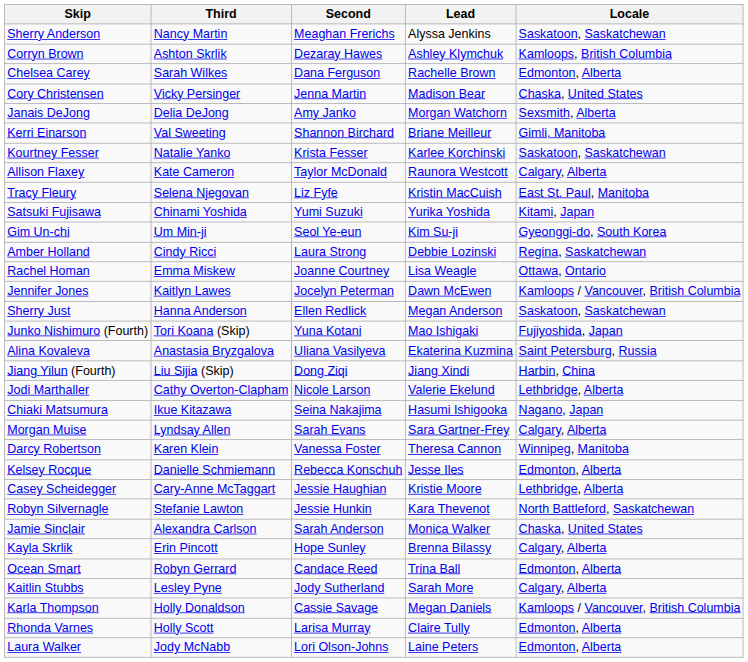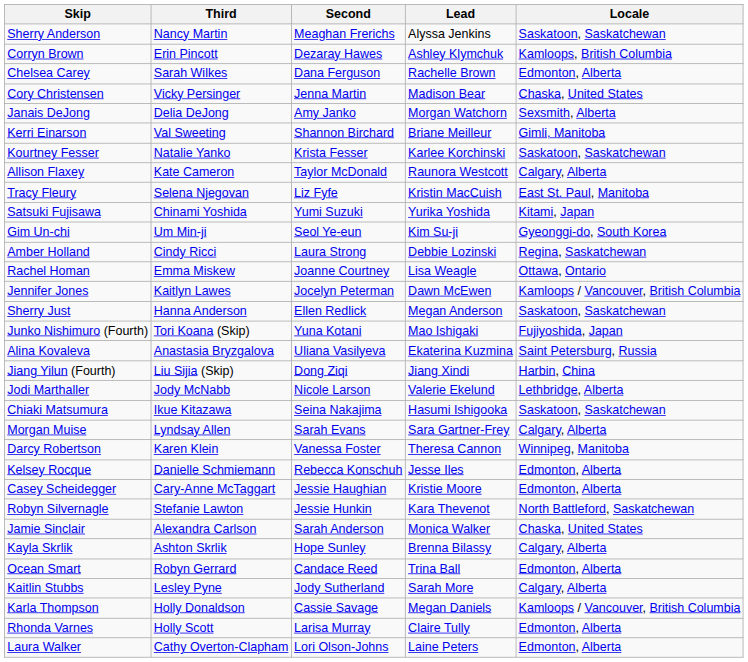Corryn Brown | Third: Ashton Skrlik -> Erin Pincott
Jodi Marthaller | Third: Cathy Overton-Clapham -> Jody McNabb
Chiaki Matsumura | Locale: Nagano, Japan -> Saskatoon, Saskatchewan
Casey Scheidegger | Locale: Lethbridge, Alberta -> Edmonton, Alberta
Kayla Skrlik | Third: Erin Pincott -> Ashton Skrlik
Laura Walker | Third: Jody McNabb -> Cathy Overton-Clapham
